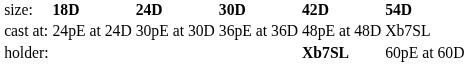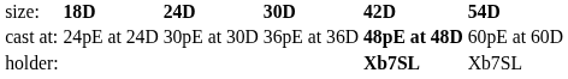cast at: | column 5: normal -> bold
cast at: | column 6: Xb7SL -> 60pE at 60D
holder: | column 6: 60pE at 60D -> Xb7SL
